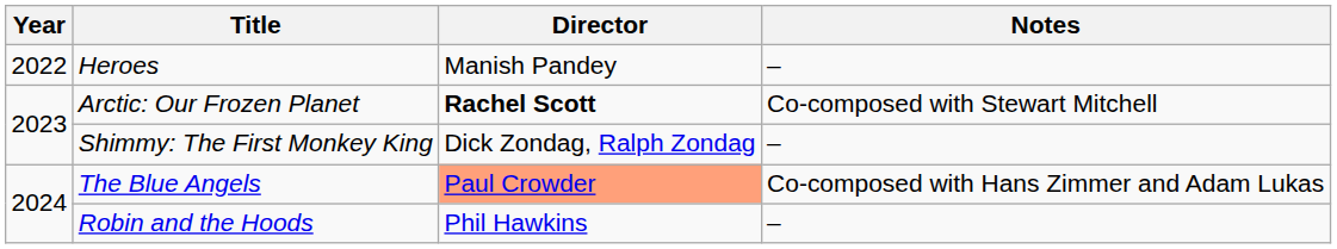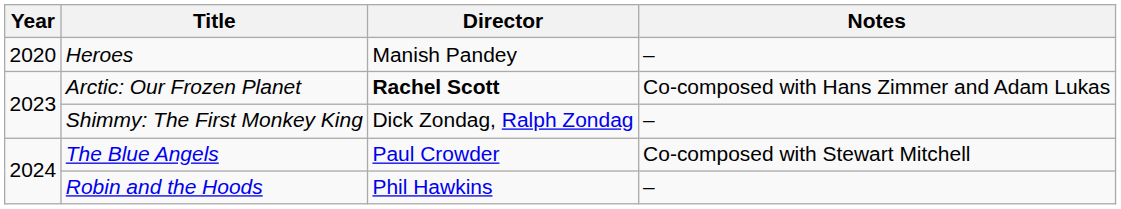Heroes | Year: 2022 -> 2020
Arctic: Our Frozen Planet | Notes: Co-composed with Stewart Mitchell -> Co-composed with Hans Zimmer and Adam Lukas
The Blue Angels | Director: lightsalmon background -> no background
The Blue Angels | Notes: Co-composed with Hans Zimmer and Adam Lukas -> Co-composed with Stewart Mitchell
